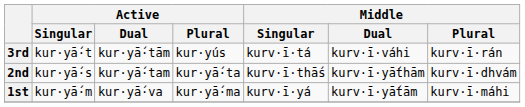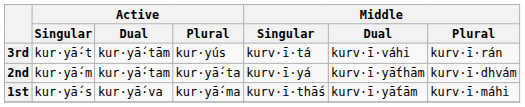2nd | Active / Singular: kur·yā́·s -> kur·yā́·m
2nd | Middle / Singular: kurv·ī·thā́s -> kurv·ī·yá
1st | Active / Singular: kur·yā́·m -> kur·yā́·s
1st | Middle / Singular: kurv·ī·yá -> kurv·ī·thā́s
